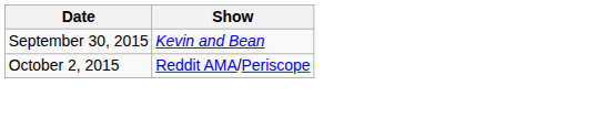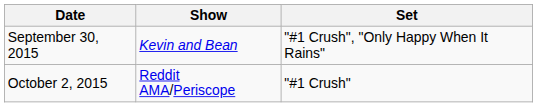+ column: Set | "#1 Crush", "Only Happy When It Rains" | "#1 Crush"
